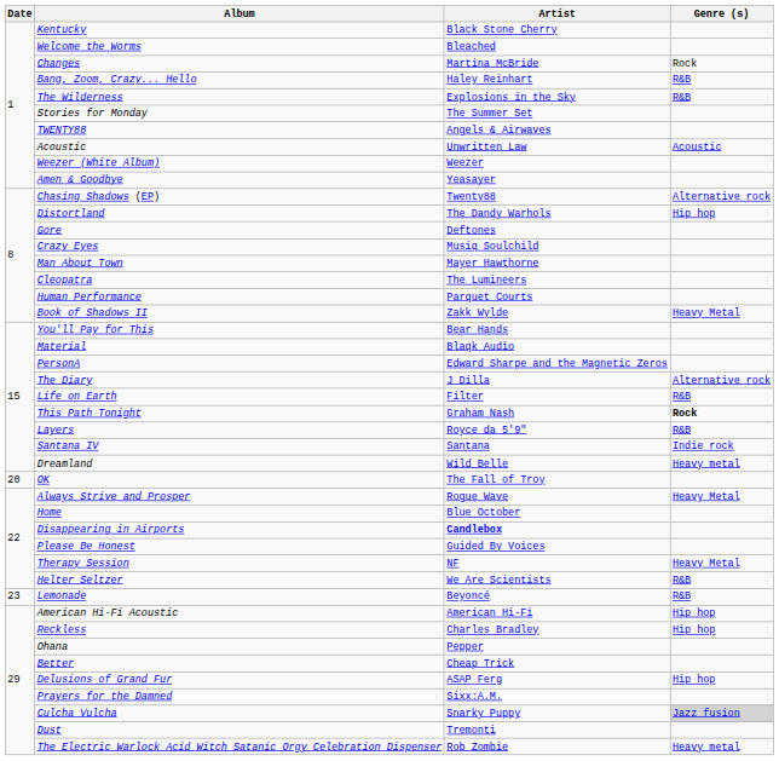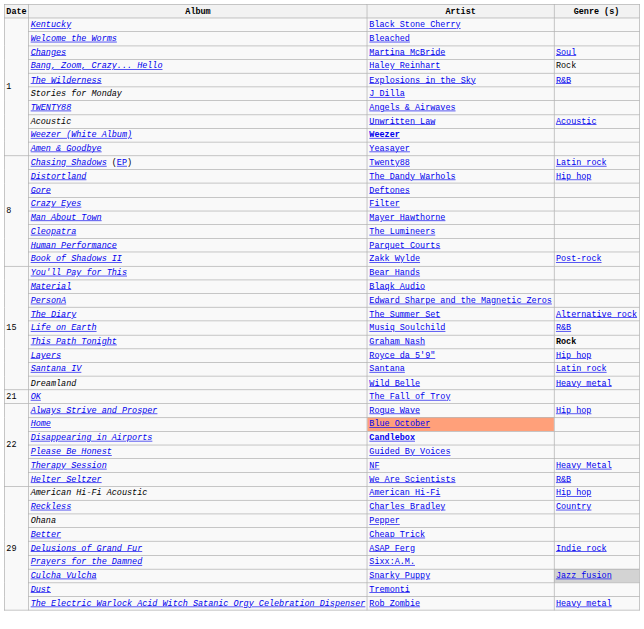Changes | Genre (s): Rock -> Soul
Bang, Zoom, Crazy... Hello | Genre (s): R&B -> Rock
Stories for Monday | Artist: The Summer Set -> J Dilla
Weezer (White Album) | Artist: normal -> bold
Chasing Shadows (EP) | Genre (s): Alternative rock -> Latin rock
Crazy Eyes | Artist: Musiq Soulchild -> Filter
Book of Shadows II | Genre (s): Heavy Metal -> Post-rock
The Diary | Artist: J Dilla -> The Summer Set
Life on Earth | Artist: Filter -> Musiq Soulchild
Layers | Genre (s): R&B -> Hip hop
Santana IV | Genre (s): Indie rock -> Latin rock
OK | Date: 20 -> 21
Always Strive and Prosper | Genre (s): Heavy Metal -> Hip hop
Home | Artist: no background -> lightsalmon background
- row: 23 | Lemonade | Beyoncé | R&B
Reckless | Genre (s): Hip hop -> Country
Delusions of Grand Fur | Genre (s): Hip hop -> Indie rock
